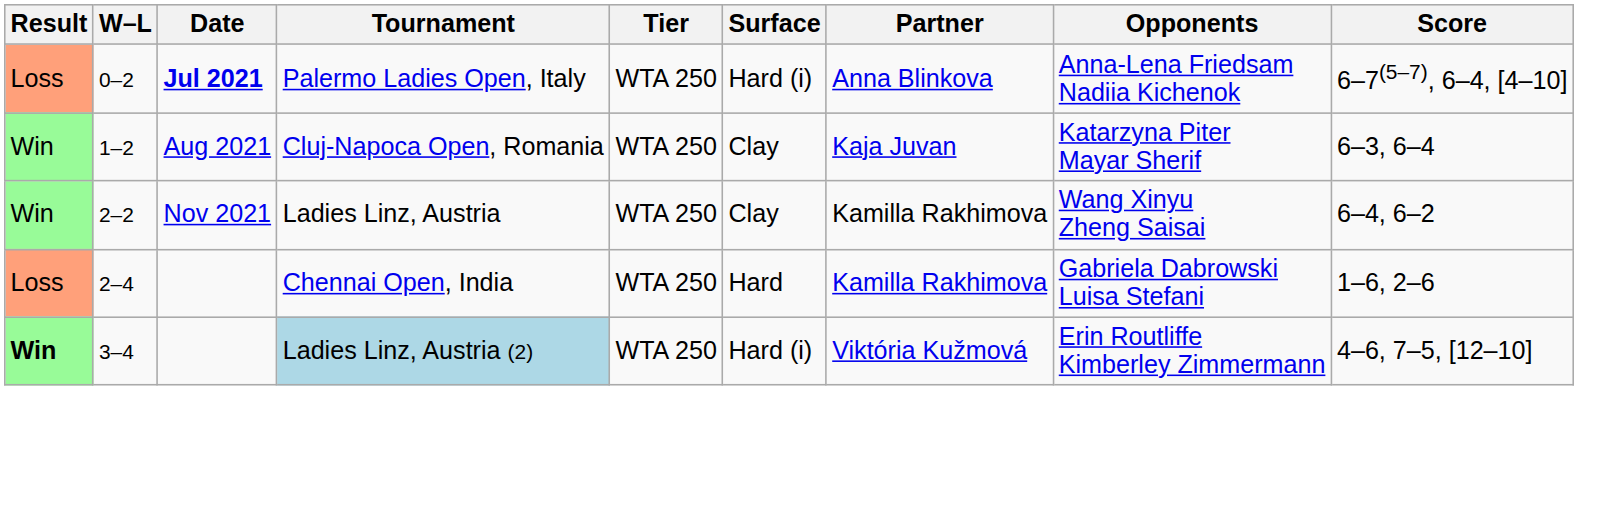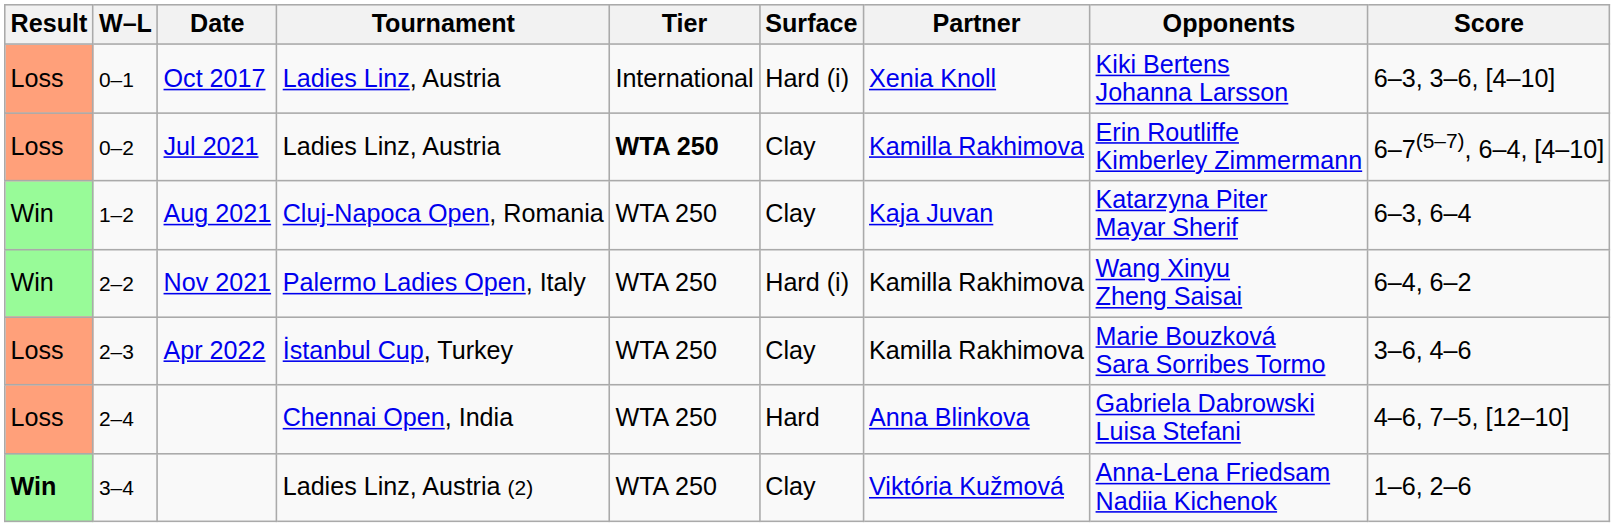+ row: Loss | 0–1 | Oct 2017 | Ladies Linz, Austria | International | Hard (i) | Xenia Knoll | Kiki Bertens Johanna Larsson | 6–3, 3–6, [4–10]
0–2 | Date: bold -> normal
0–2 | Tournament: Palermo Ladies Open, Italy -> Ladies Linz, Austria
0–2 | Tier: normal -> bold
0–2 | Surface: Hard (i) -> Clay
0–2 | Partner: Anna Blinkova -> Kamilla Rakhimova
0–2 | Opponents: Anna-Lena Friedsam Nadiia Kichenok -> Erin Routliffe Kimberley Zimmermann
2–2 | Tournament: Ladies Linz, Austria -> Palermo Ladies Open, Italy
2–2 | Surface: Clay -> Hard (i)
+ row: Loss | 2–3 | Apr 2022 | İstanbul Cup, Turkey | WTA 250 | Clay | Kamilla Rakhimova | Marie Bouzková Sara Sorribes Tormo | 3–6, 4–6
2–4 | Partner: Kamilla Rakhimova -> Anna Blinkova
2–4 | Score: 1–6, 2–6 -> 4–6, 7–5, [12–10]
3–4 | Tournament: lightblue background -> no background
3–4 | Surface: Hard (i) -> Clay
3–4 | Opponents: Erin Routliffe Kimberley Zimmermann -> Anna-Lena Friedsam Nadiia Kichenok
3–4 | Score: 4–6, 7–5, [12–10] -> 1–6, 2–6
